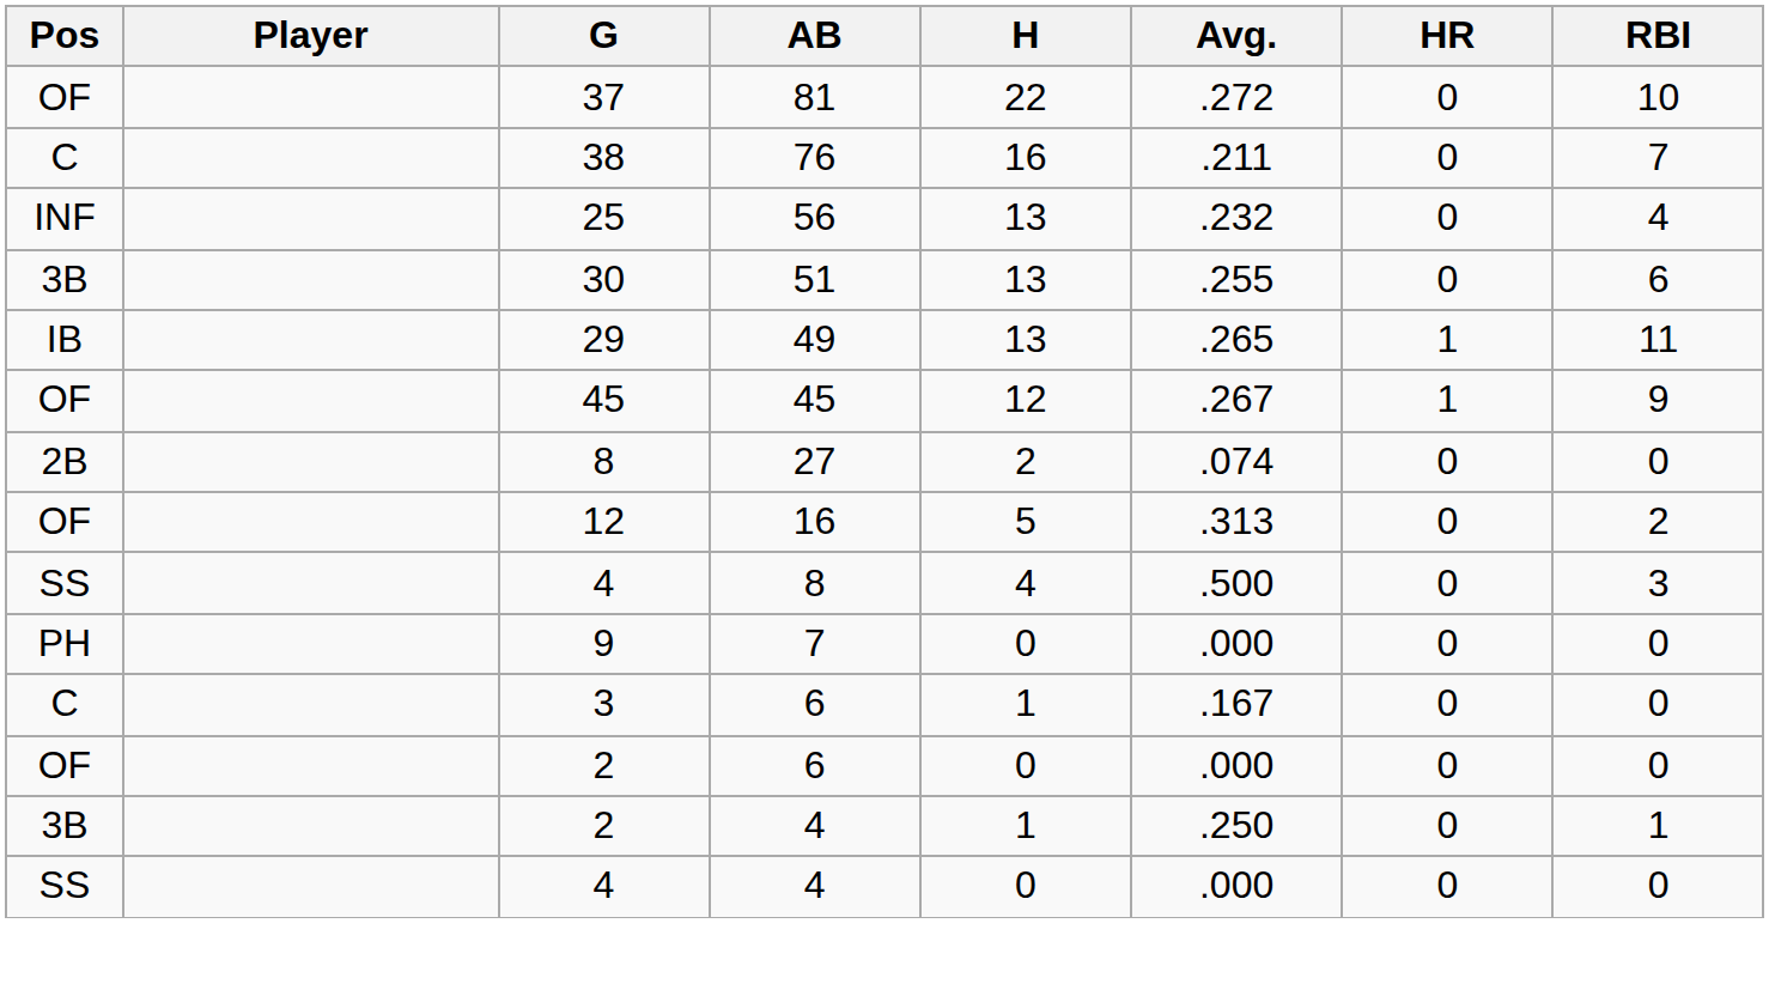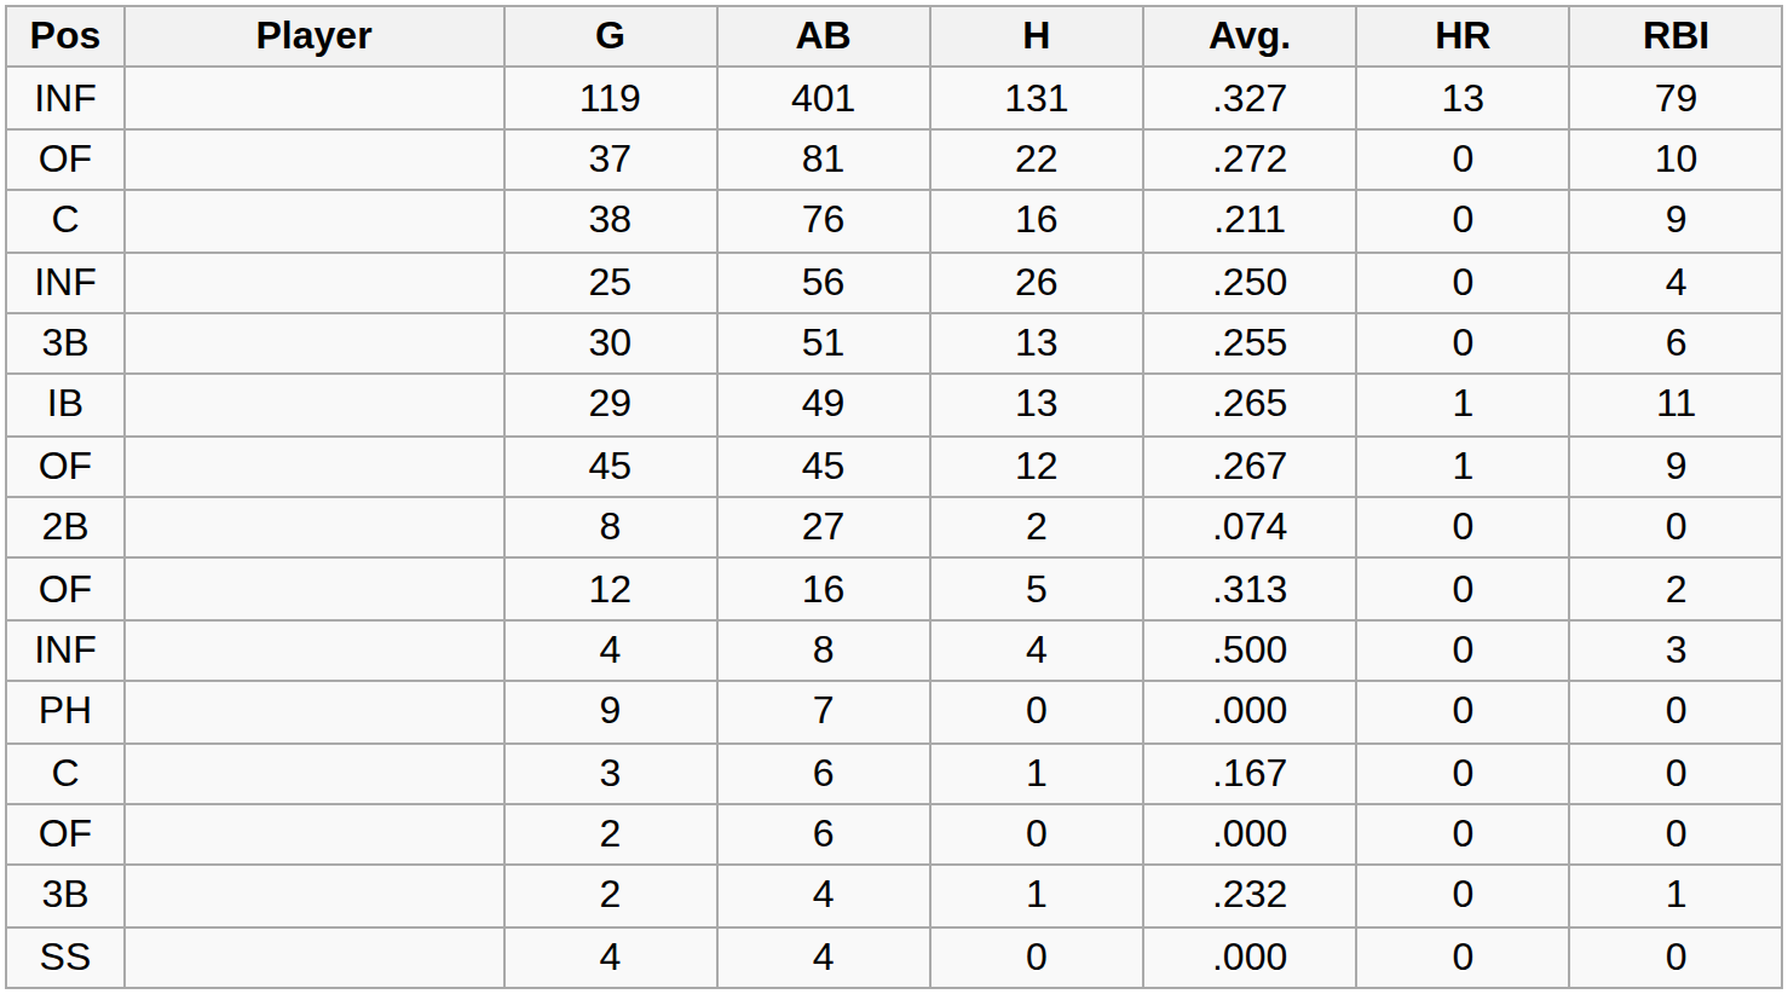+ row: INF | 119 | 401 | 131 | .327 | 13 | 79
38 | RBI: 7 -> 9
25 | H: 13 -> 26
25 | Avg.: .232 -> .250
4 / 8 | Pos: SS -> INF
2 / 4 | Avg.: .250 -> .232
